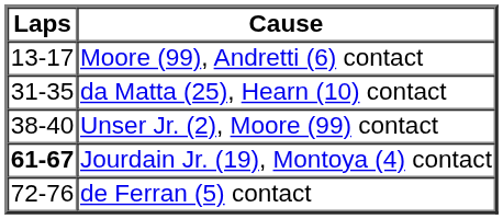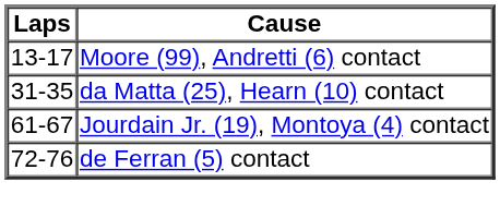- row: 38-40 | Unser Jr. (2), Moore (99) contact
Jourdain Jr. (19), Montoya (4) contact | Laps: bold -> normal
